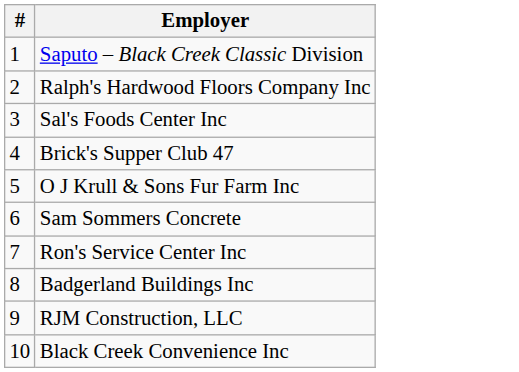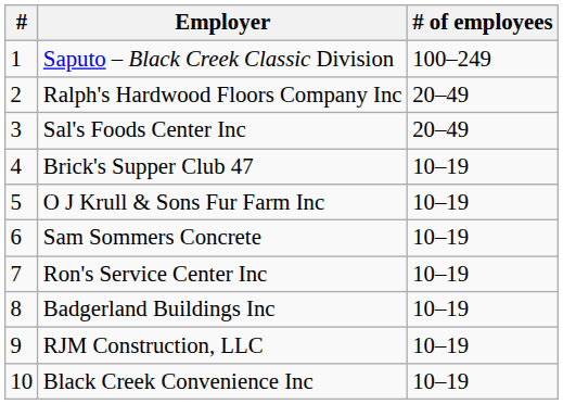+ column: # of employees | 100–249 | 20–49 | 20–49 | 10–19 | 10–19 | 10–19 | 10–19 | 10–19 | 10–19 | 10–19
